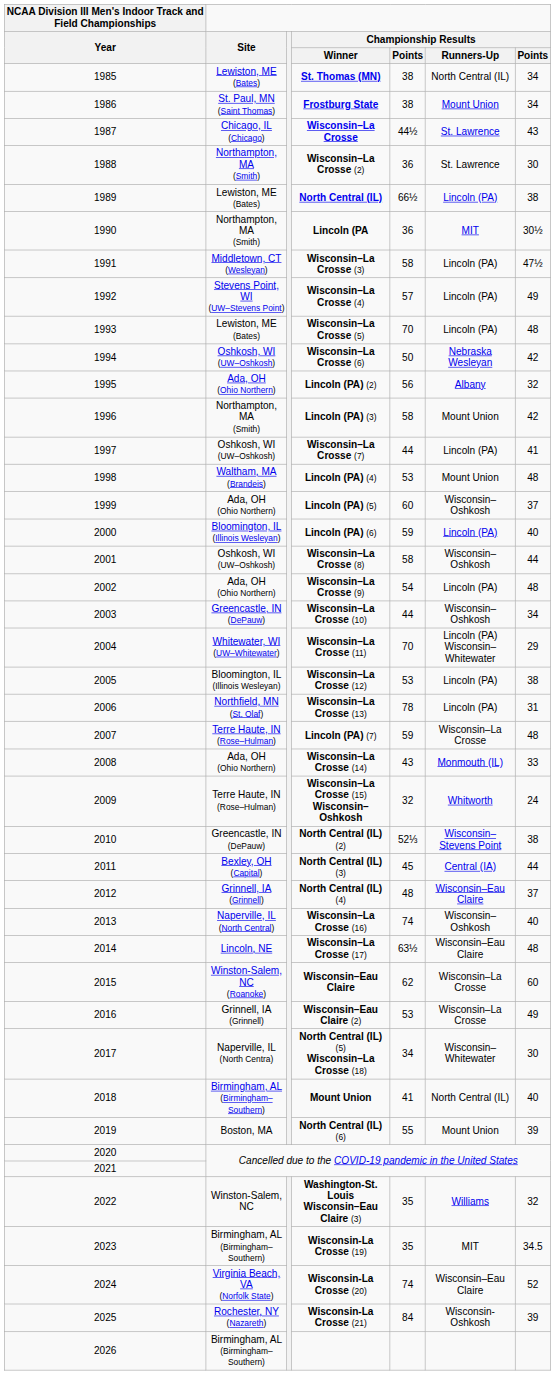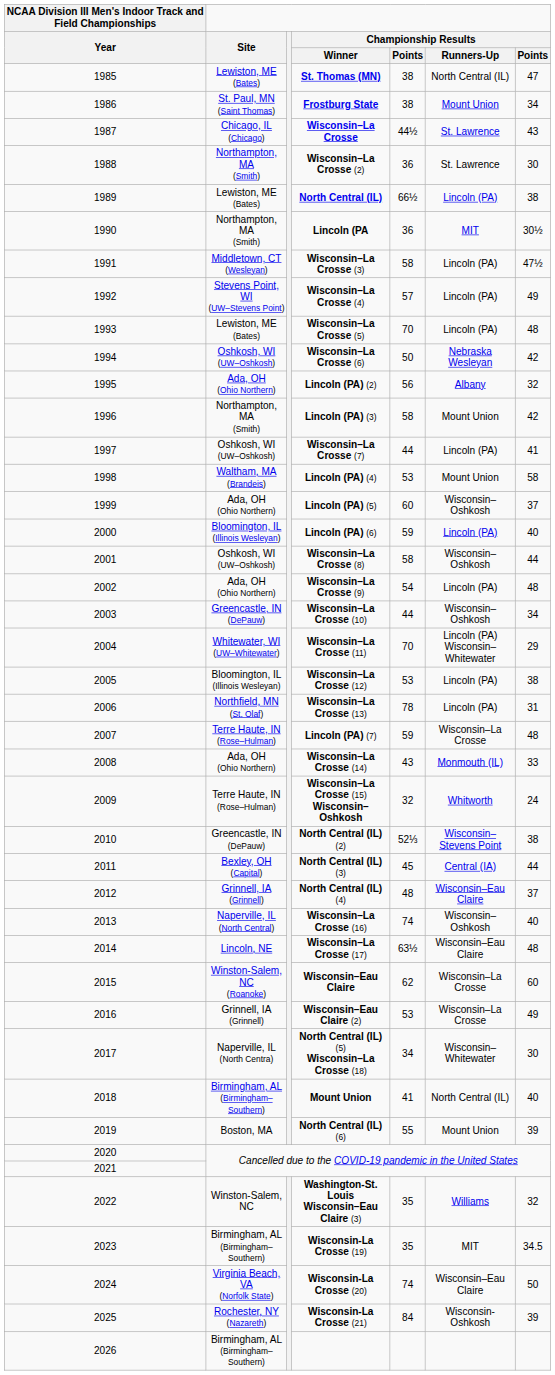St. Thomas (MN) | column 7: 34 -> 47
Lincoln (PA) (4) | column 7: 48 -> 58
Wisconsin-La Crosse (20) | column 7: 52 -> 50
